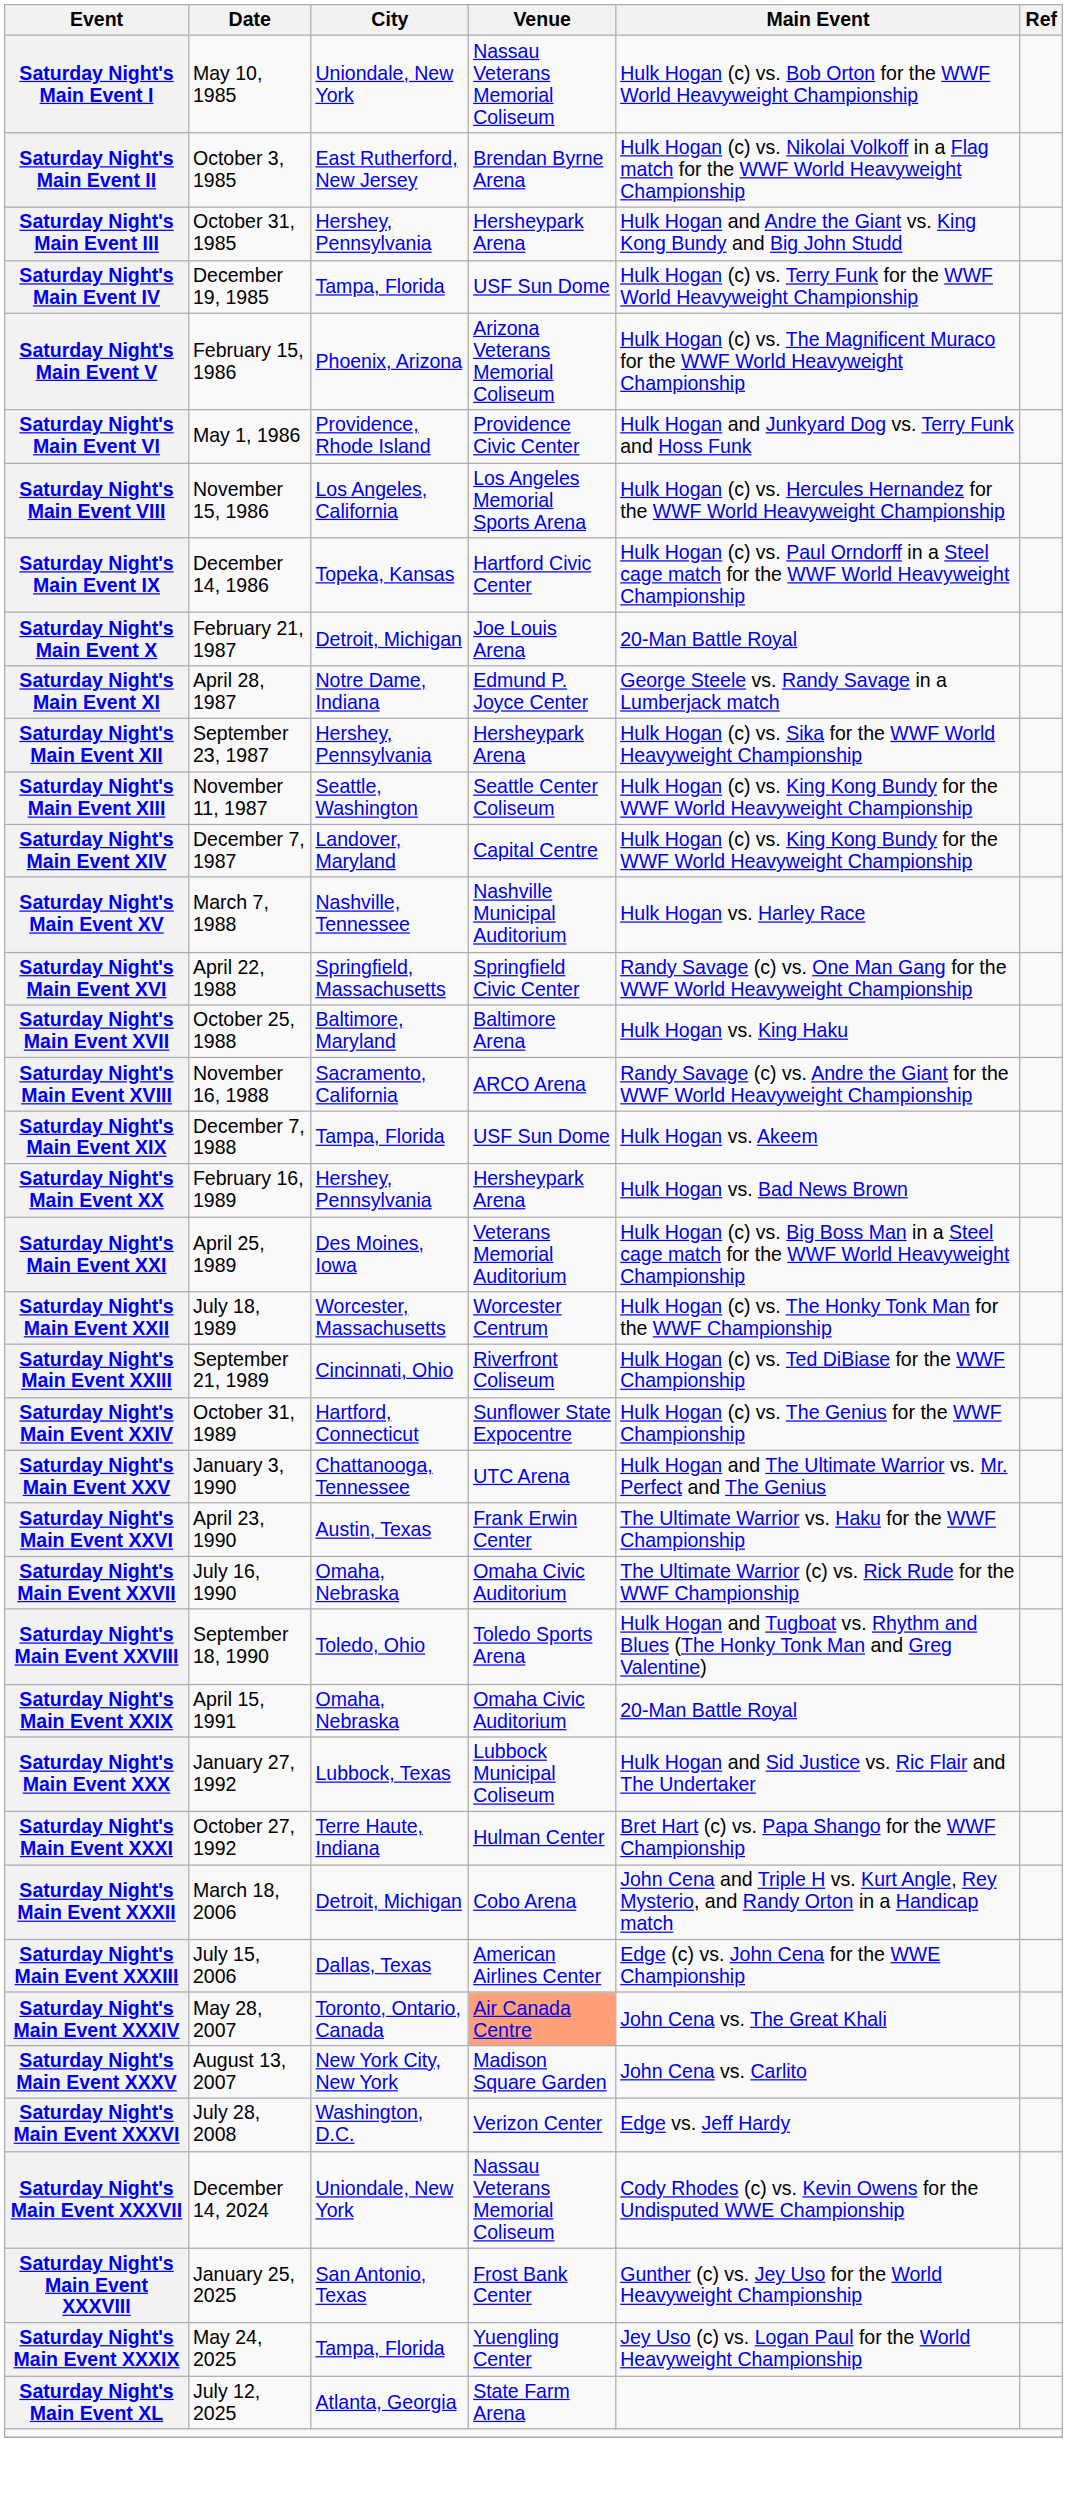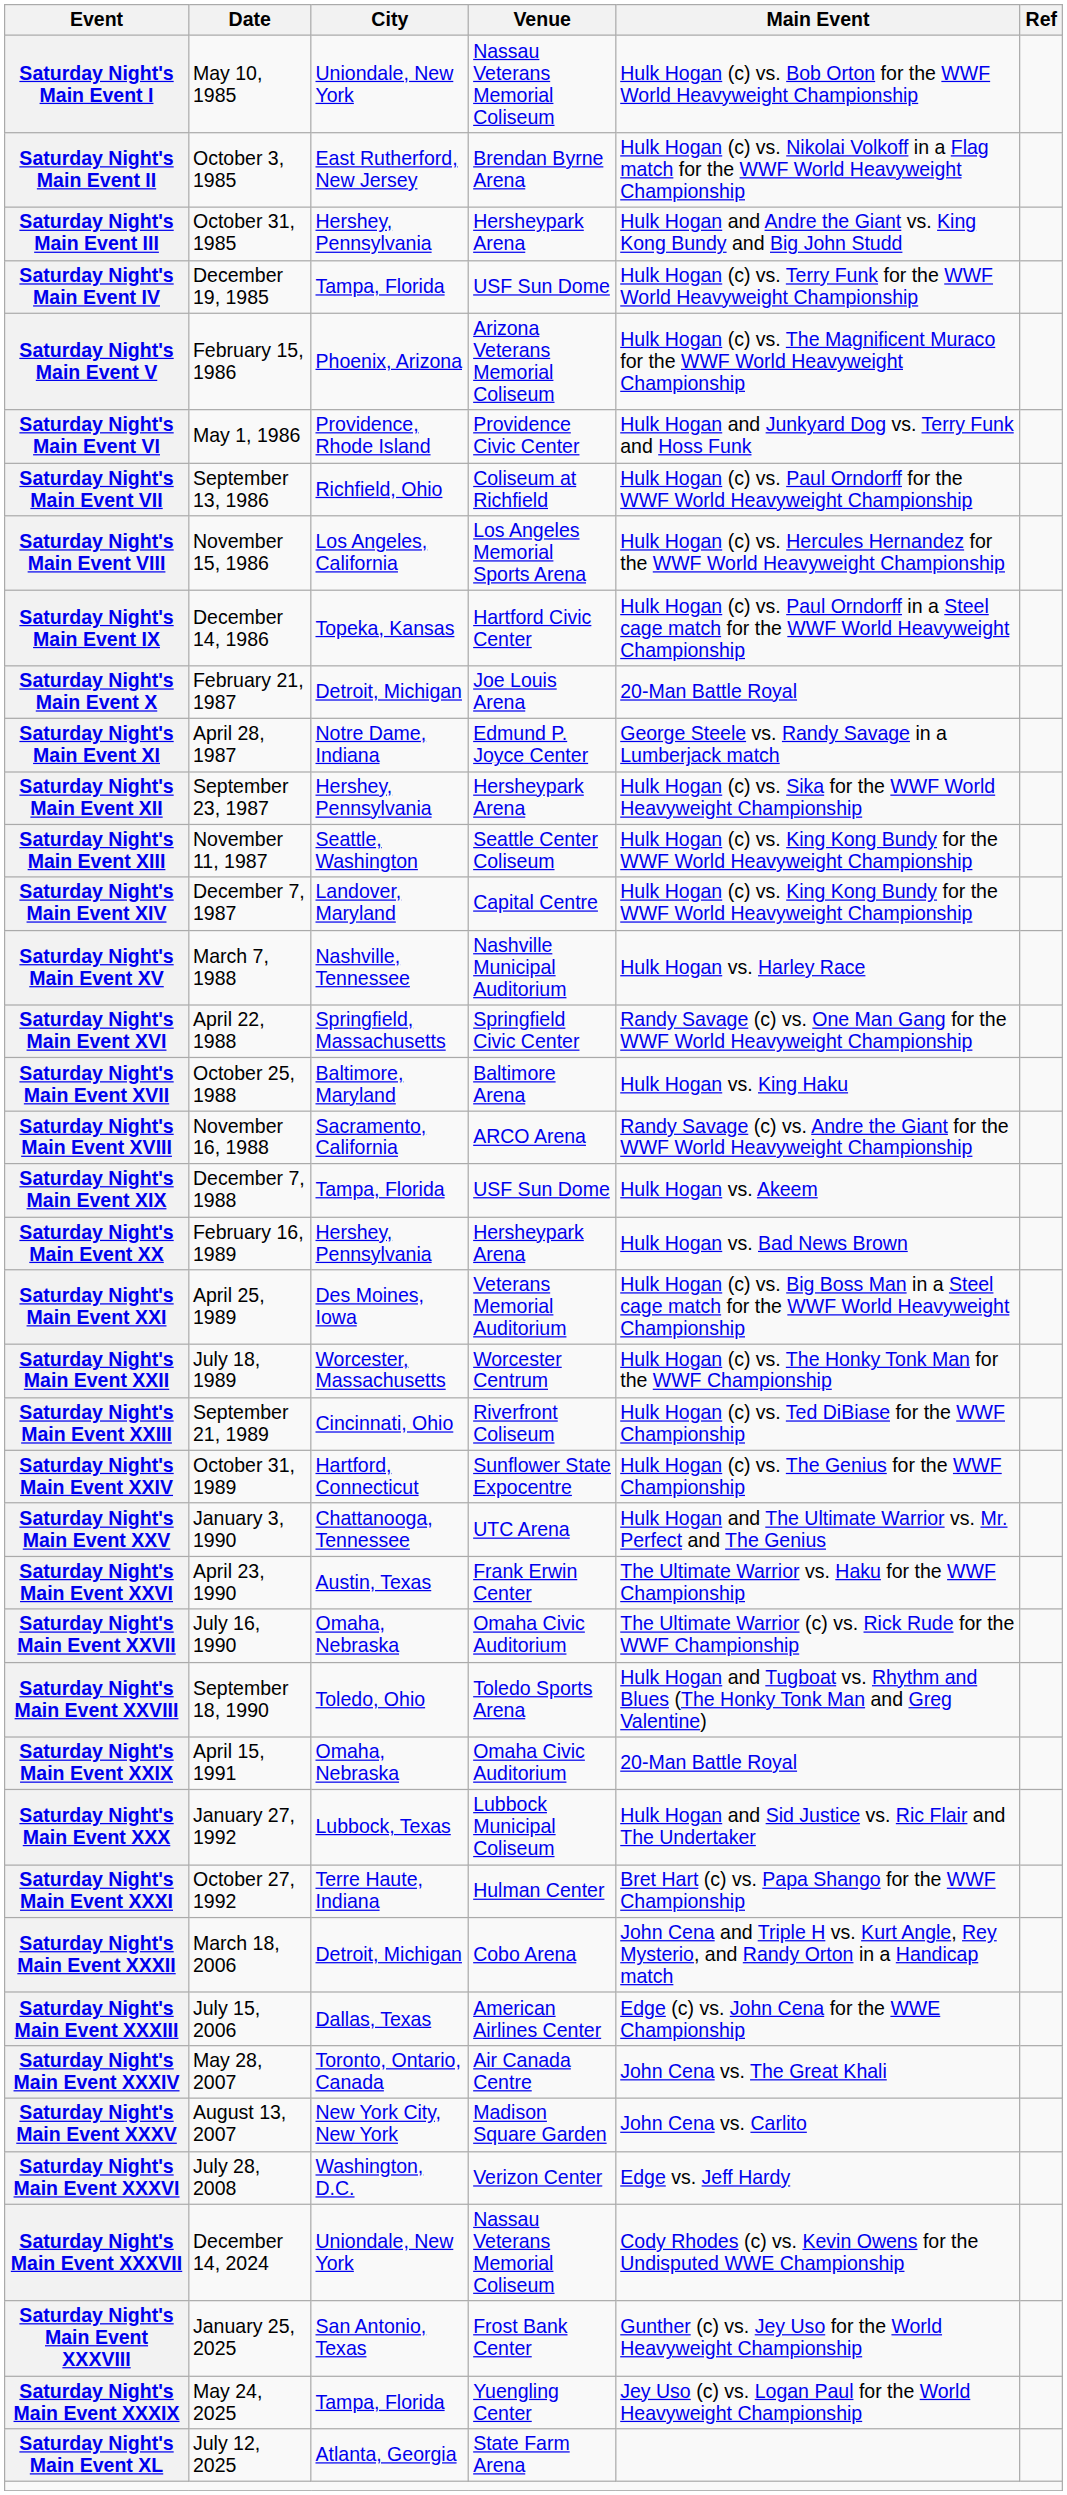+ row: Saturday Night's Main Event VII | September 13, 1986 | Richfield, Ohio | Coliseum at Richfield | Hulk Hogan (c) vs. Paul Orndorff for the WWF World Heavyweight Championship
Saturday Night's Main Event XXXIV | Venue: lightsalmon background -> no background
